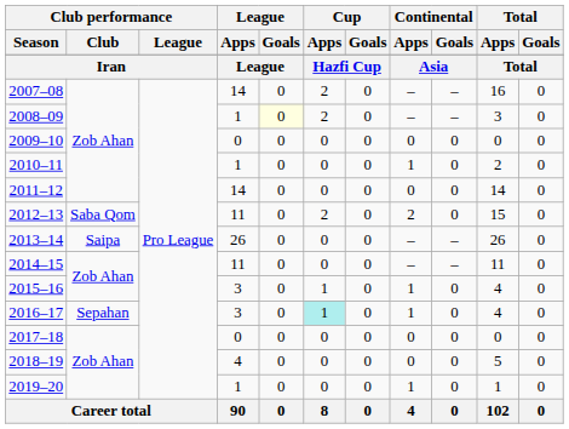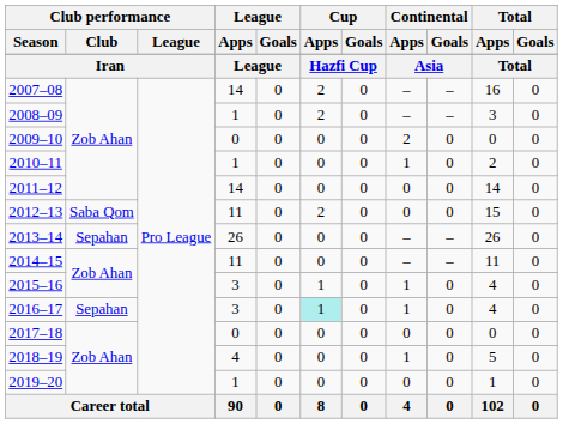2008–09 | League / Goals: lightyellow background -> no background
2009–10 | Continental / Apps: 0 -> 2
2012–13 | Continental / Apps: 2 -> 0
2013–14 | Club performance / Club: Saipa -> Sepahan
2018–19 | Continental / Apps: 0 -> 1
2019–20 | Continental / Apps: 1 -> 0
